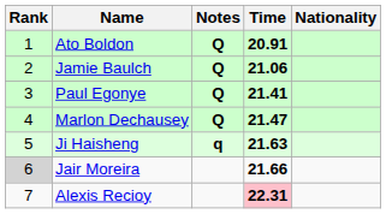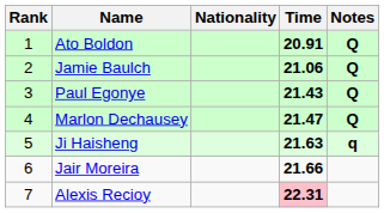columns swapped: Nationality <-> Notes
Paul Egonye | Time: 21.41 -> 21.43
Jair Moreira | Rank: lightgrey background -> no background
